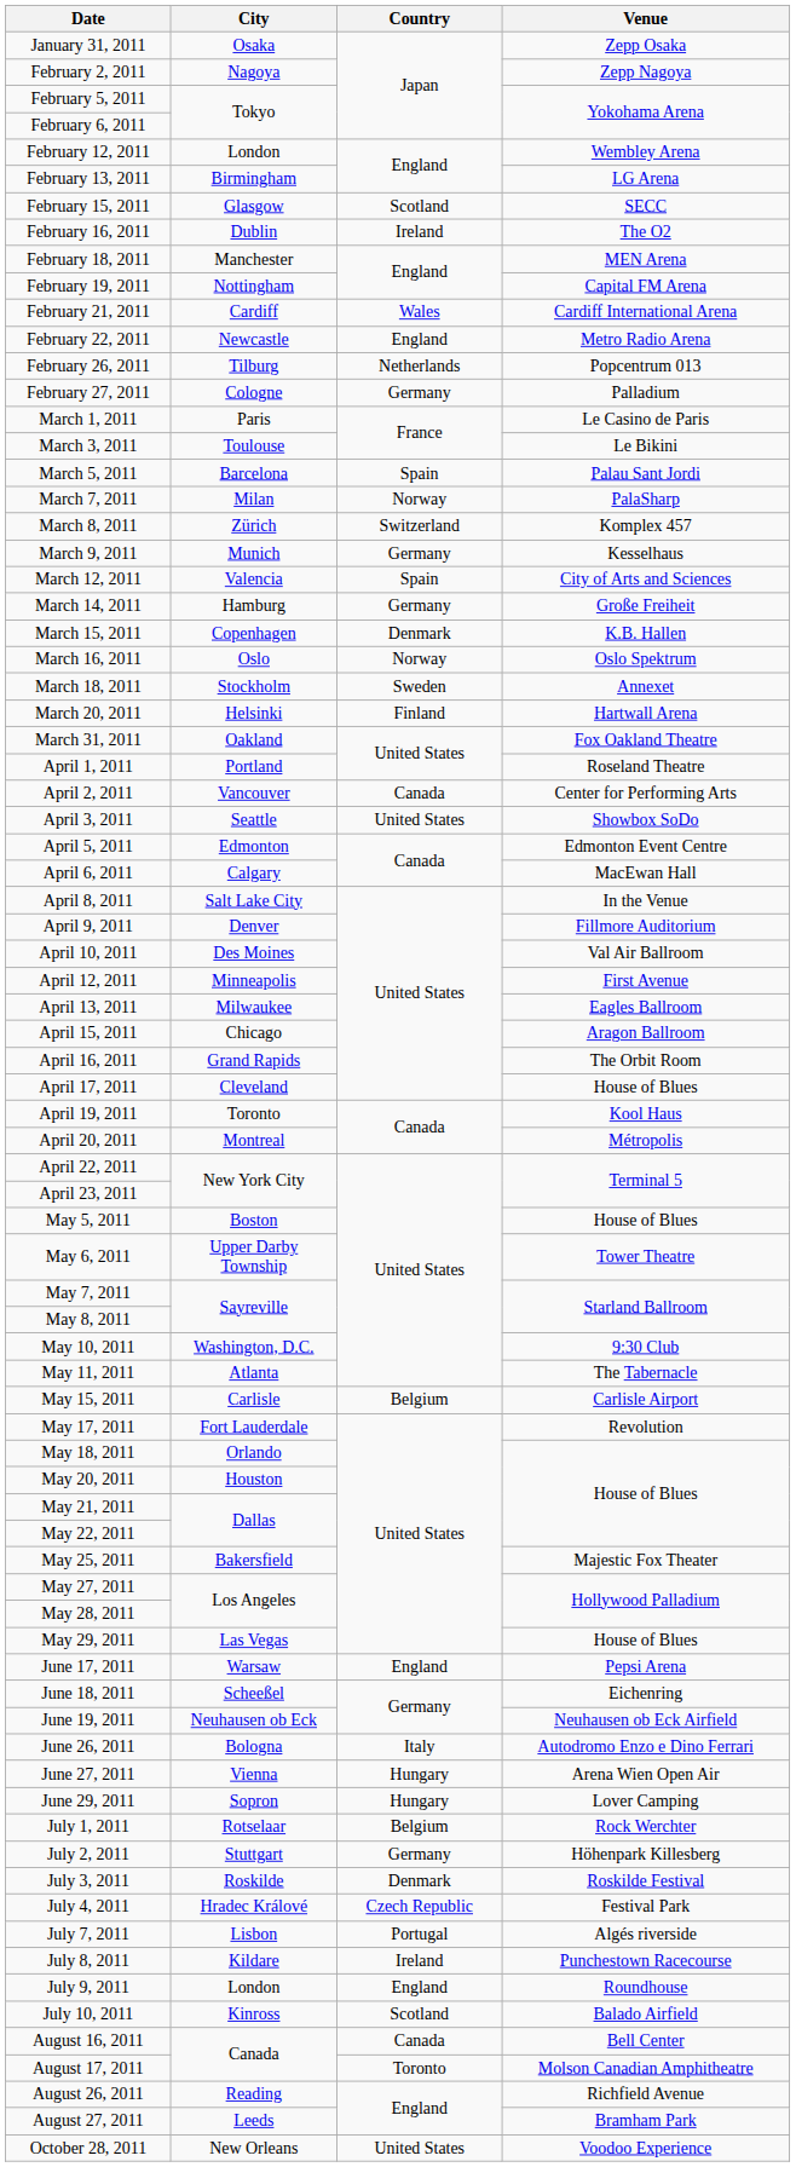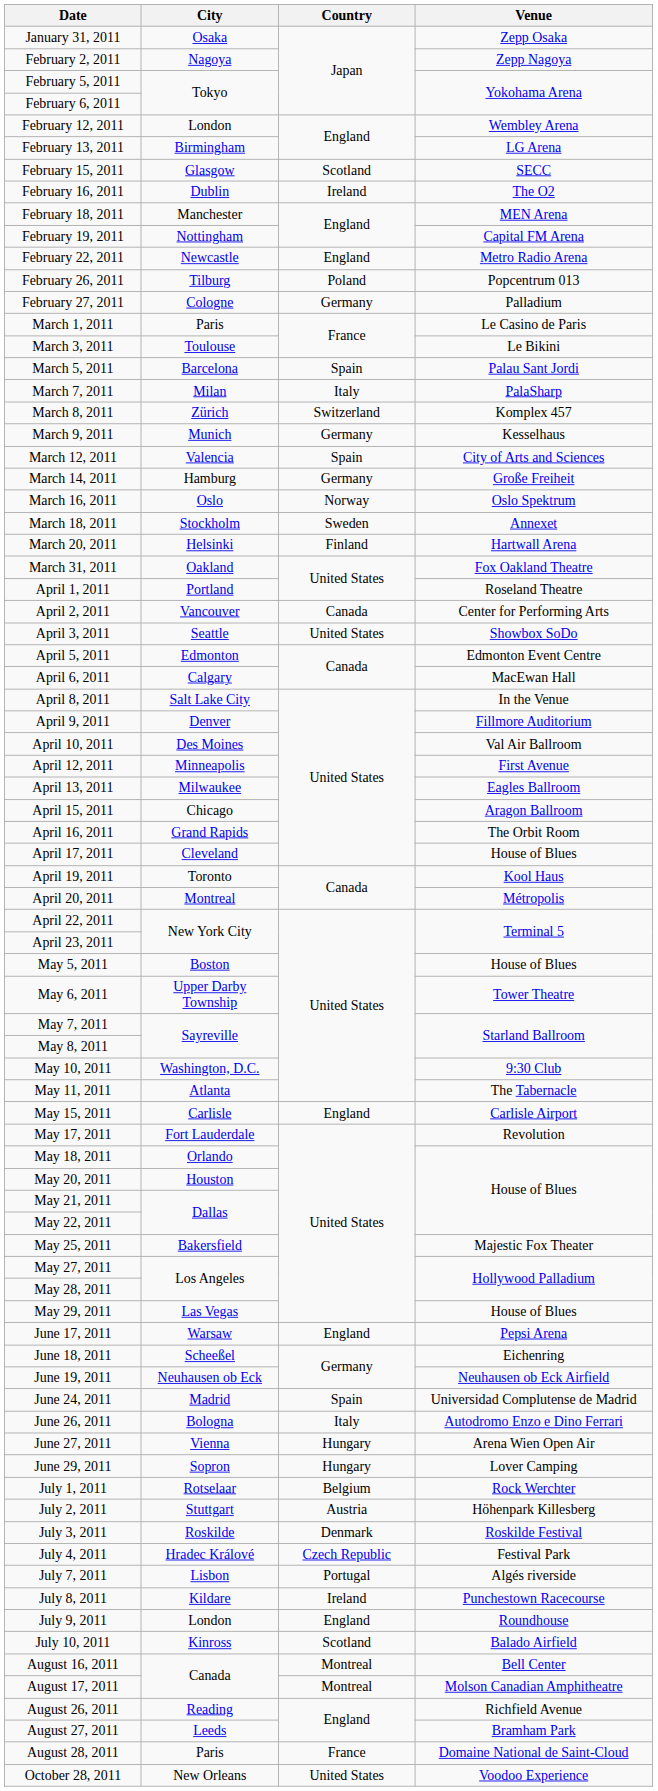- row: February 21, 2011 | Cardiff | Wales | Cardiff International Arena
February 26, 2011 | Country: Netherlands -> Poland
March 7, 2011 | Country: Norway -> Italy
- row: March 15, 2011 | Copenhagen | Denmark | K.B. Hallen
May 15, 2011 | Country: Belgium -> England
+ row: June 24, 2011 | Madrid | Spain | Universidad Complutense de Madrid
July 2, 2011 | Country: Germany -> Austria
August 16, 2011 | Country: Canada -> Montreal
August 17, 2011 | Country: Toronto -> Montreal
+ row: August 28, 2011 | Paris | France | Domaine National de Saint-Cloud
